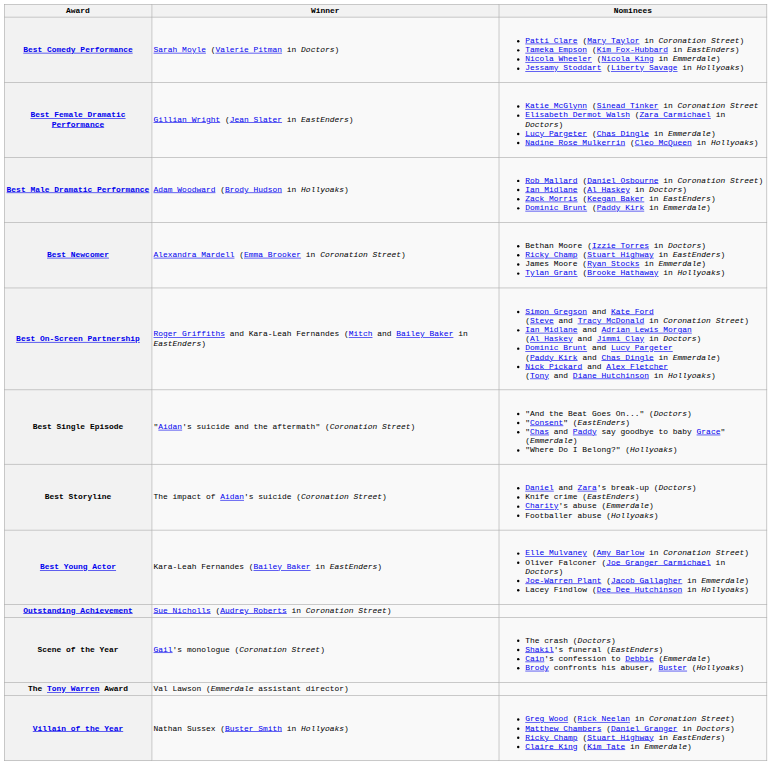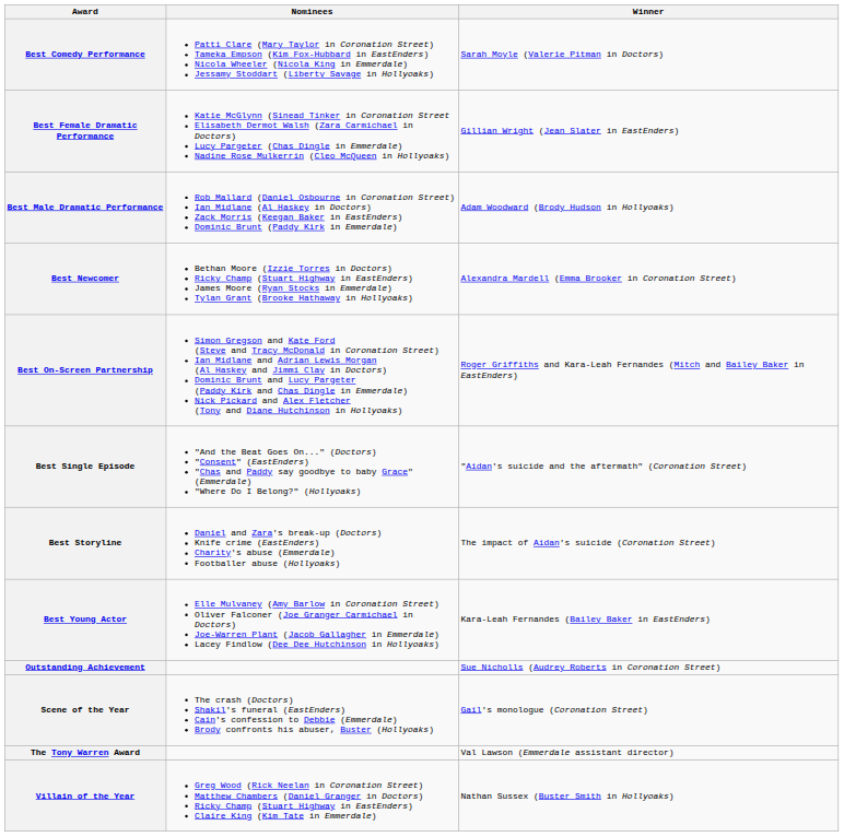columns swapped: Winner <-> Nominees
